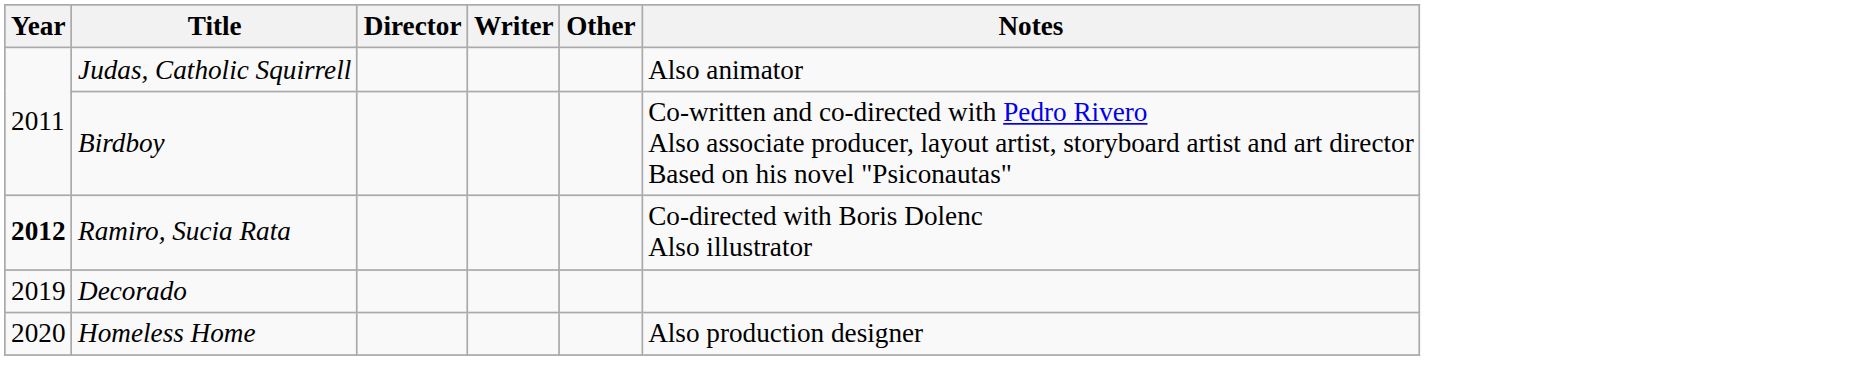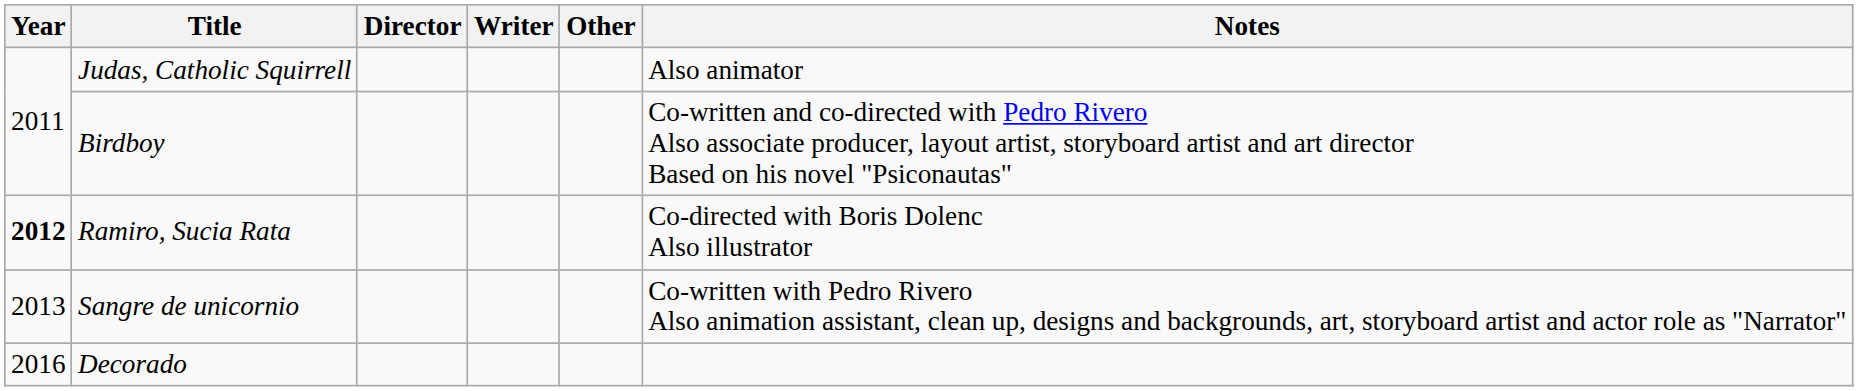+ row: 2013 | Sangre de unicornio | Co-written with Pedro Rivero Also animation assistant, clean up, designs and backgrounds, art, storyboard artist and actor role as "Narrator"
Decorado | Year: 2019 -> 2016
- row: 2020 | Homeless Home | Also production designer
